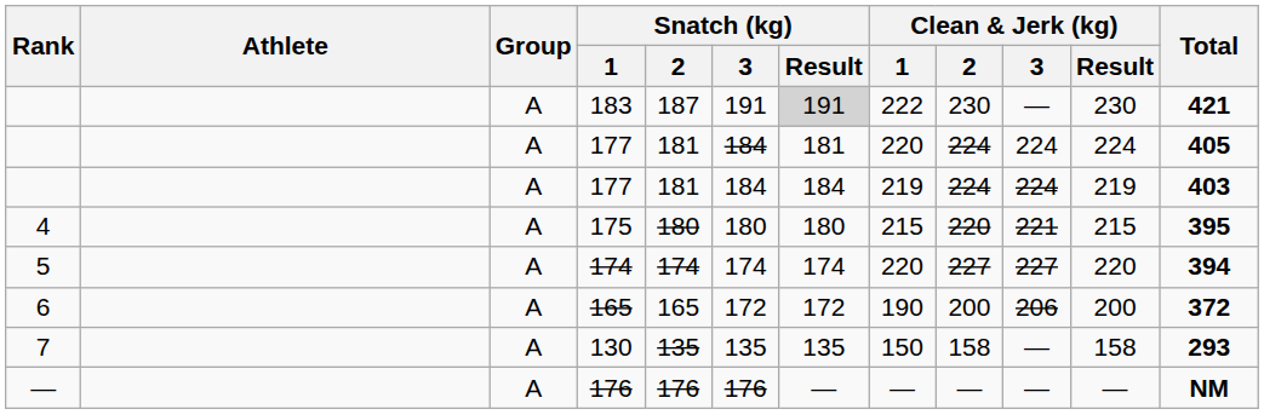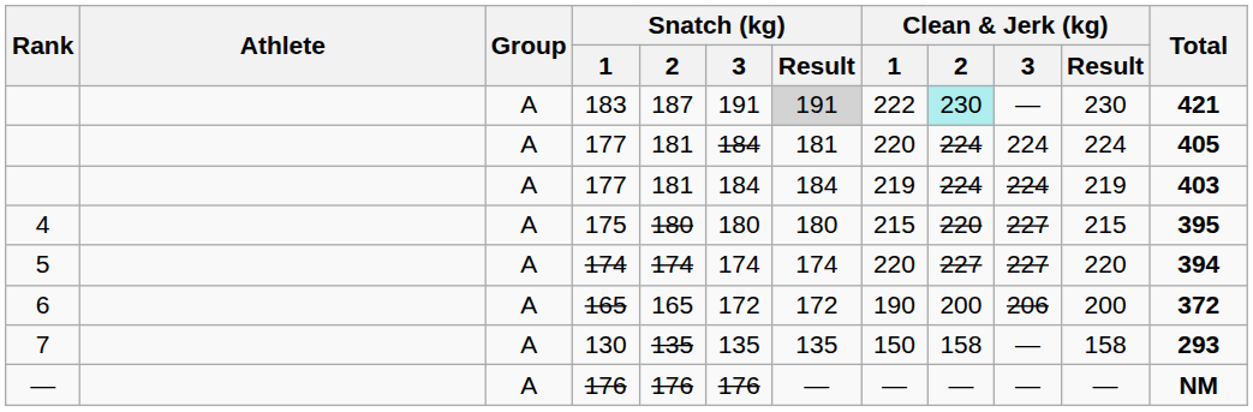183 | Clean & Jerk (kg) / 2: no background -> paleturquoise background
175 | Clean & Jerk (kg) / 3: 221 -> 227
